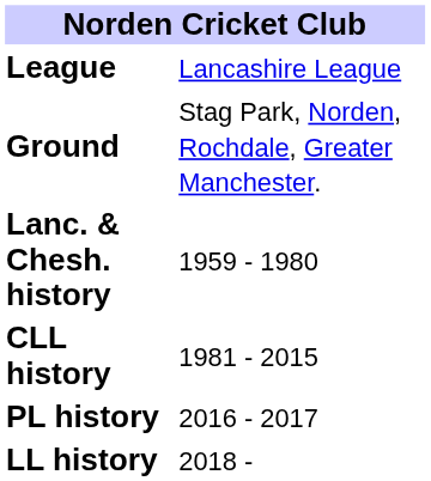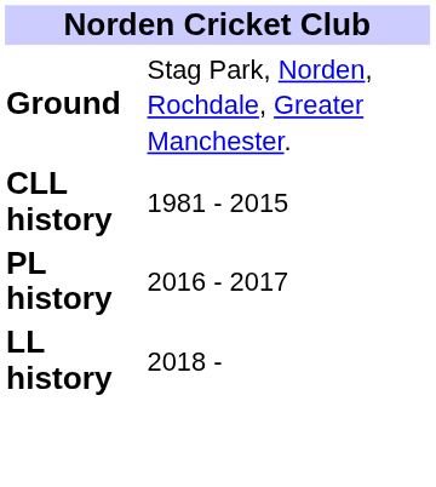- row: League | Lancashire League
- row: Lanc. & Chesh. history | 1959 - 1980
